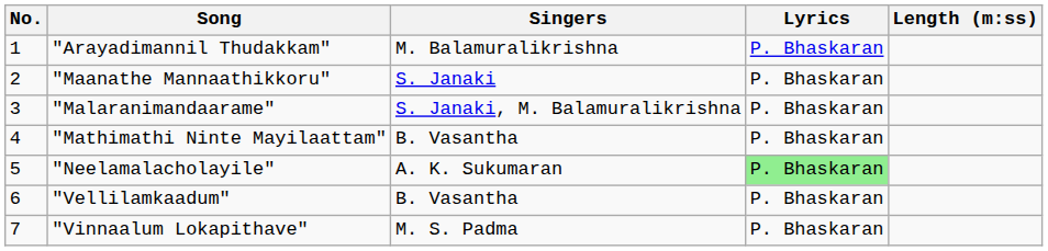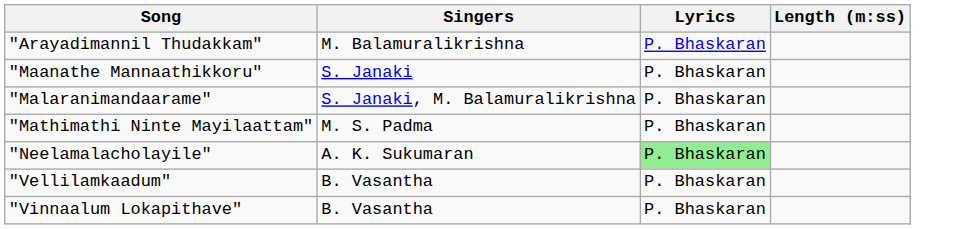- column: No. | 1 | 2 | 3 | 4 | 5 | 6 | 7
"Mathimathi Ninte Mayilaattam" | Singers: B. Vasantha -> M. S. Padma
"Vinnaalum Lokapithave" | Singers: M. S. Padma -> B. Vasantha
